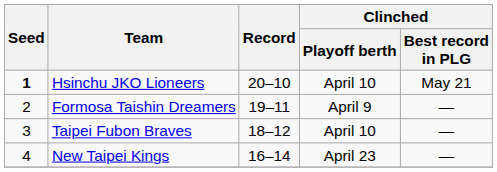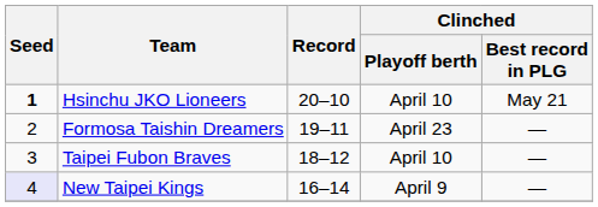Formosa Taishin Dreamers | Clinched / Playoff berth: April 9 -> April 23
New Taipei Kings | Seed: no background -> lavender background
New Taipei Kings | Clinched / Playoff berth: April 23 -> April 9
